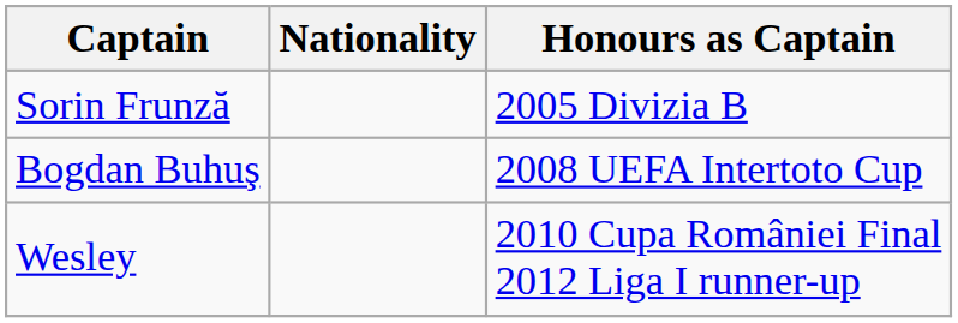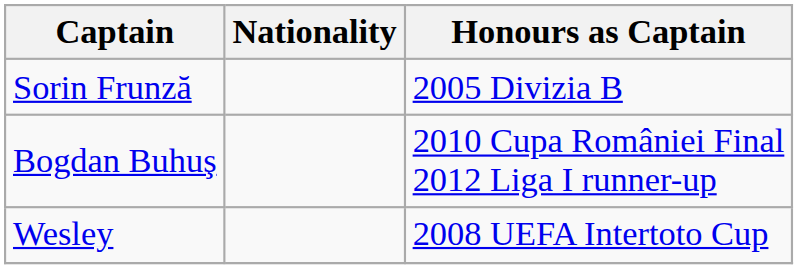Bogdan Buhuş | Honours as Captain: 2008 UEFA Intertoto Cup -> 2010 Cupa României Final 2012 Liga I runner-up
Wesley | Honours as Captain: 2010 Cupa României Final 2012 Liga I runner-up -> 2008 UEFA Intertoto Cup
